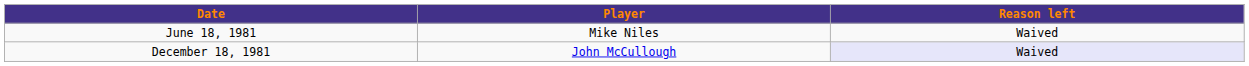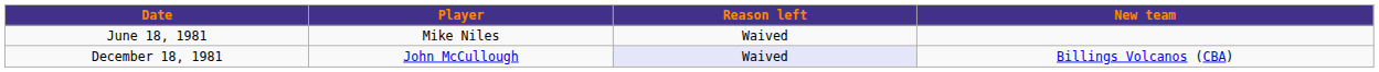+ column: New team | Billings Volcanos (CBA)
